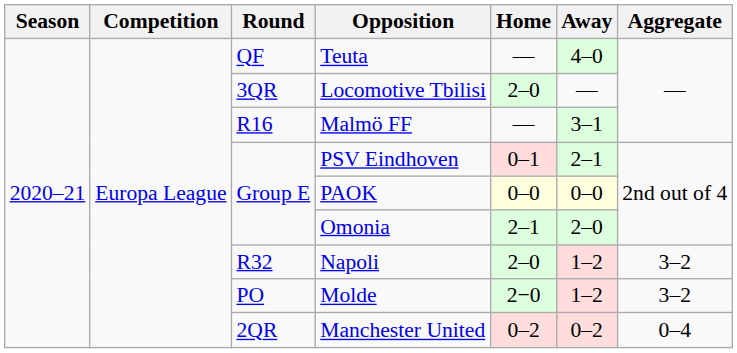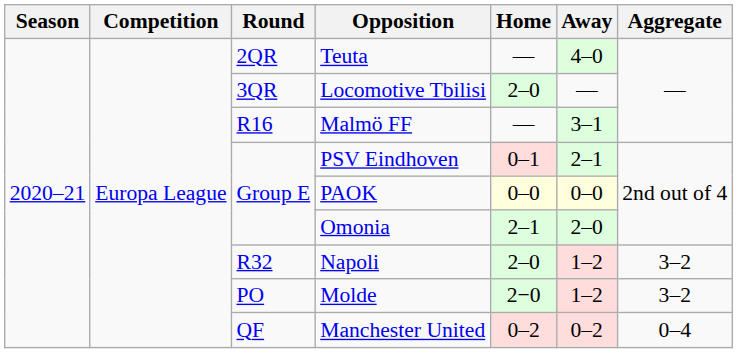Teuta | Round: QF -> 2QR
Manchester United | Round: 2QR -> QF
